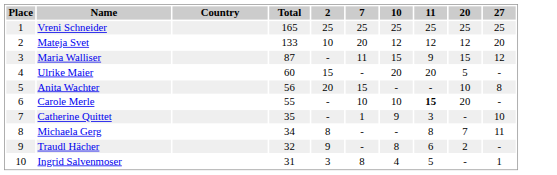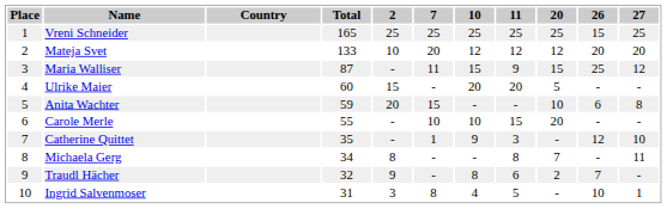+ column: 26 | 15 | 20 | 25 | - | 6 | - | 12 | - | 7 | 10
Anita Wachter | Total: 56 -> 59
Carole Merle | 11: bold -> normal
